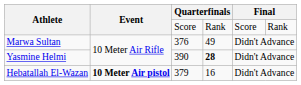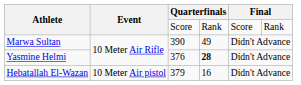Marwa Sultan | column 3: 376 -> 390
Yasmine Helmi | column 3: 390 -> 376
Hebatallah El-Wazan | Event: bold -> normal
